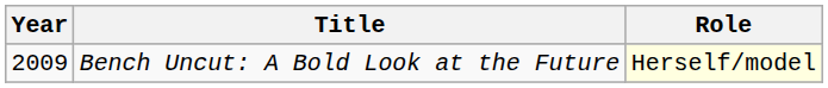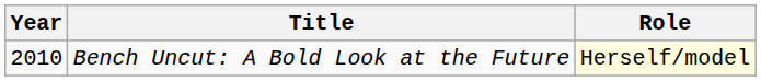Bench Uncut: A Bold Look at the Future | Year: 2009 -> 2010
